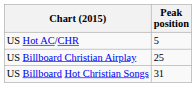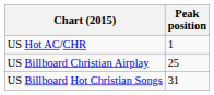US Hot AC/CHR | Peak position: 5 -> 1
